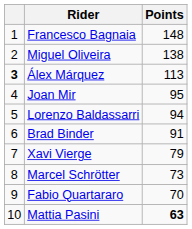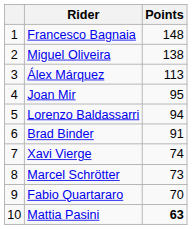Álex Márquez | column 1: bold -> normal
Xavi Vierge | Points: 79 -> 74
